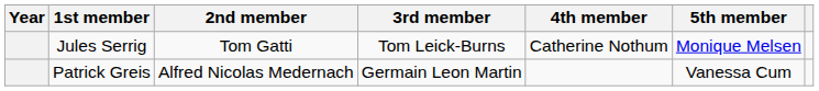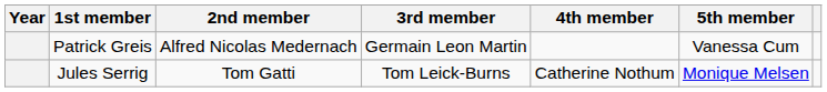rows swapped: Patrick Greis <-> Jules Serrig
